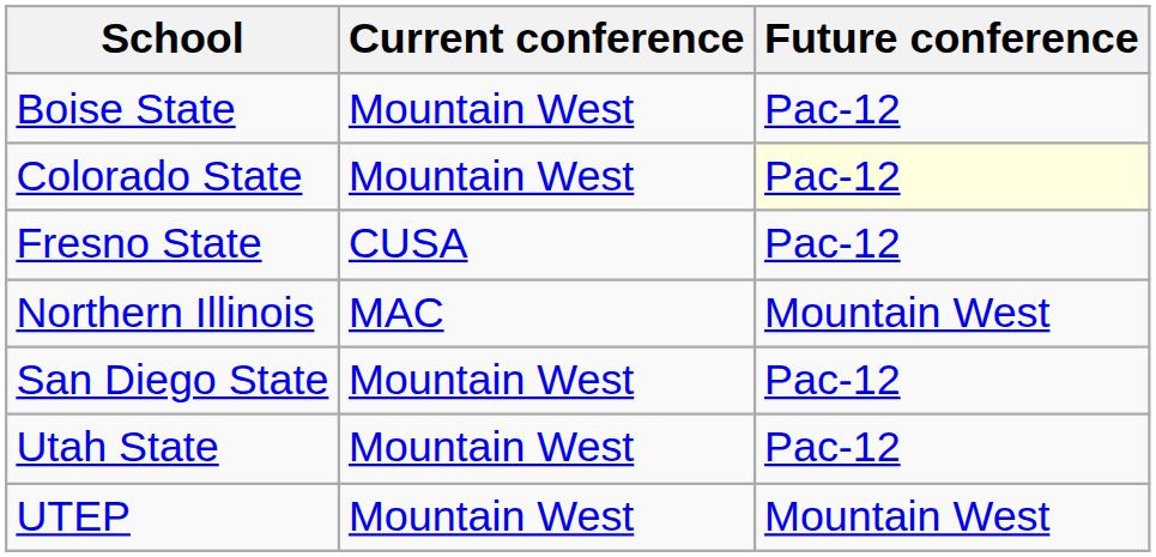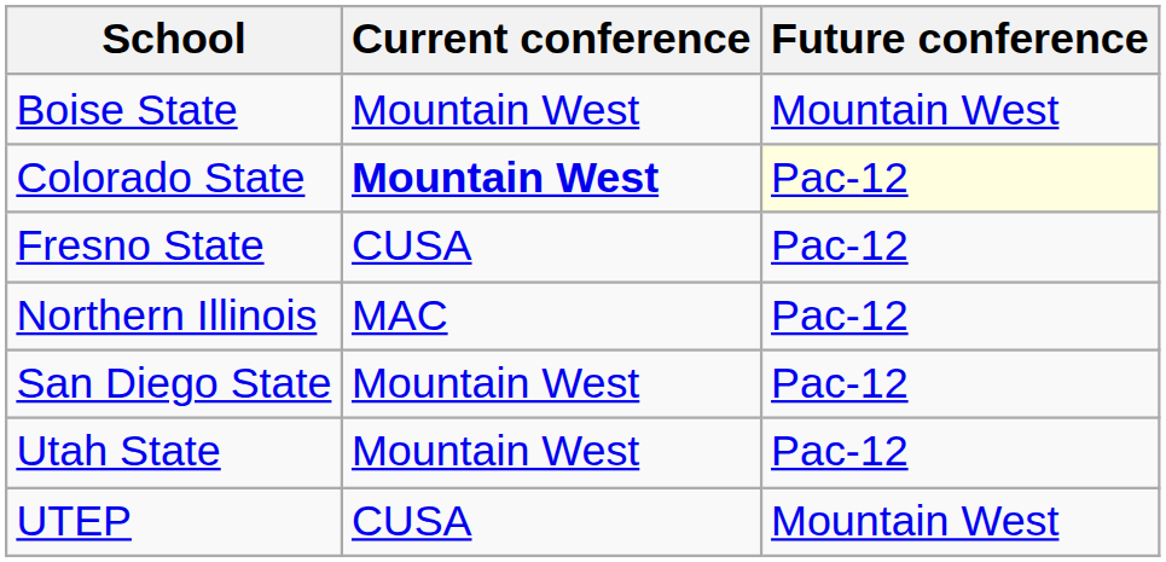Boise State | Future conference: Pac-12 -> Mountain West
Colorado State | Current conference: normal -> bold
Northern Illinois | Future conference: Mountain West -> Pac-12
UTEP | Current conference: Mountain West -> CUSA
